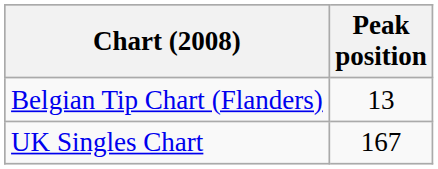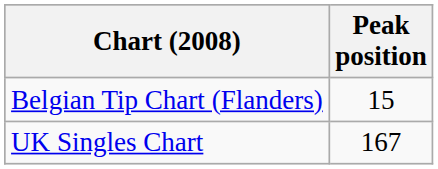Belgian Tip Chart (Flanders) | Peak position: 13 -> 15
